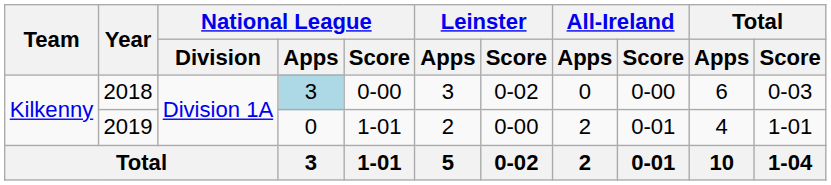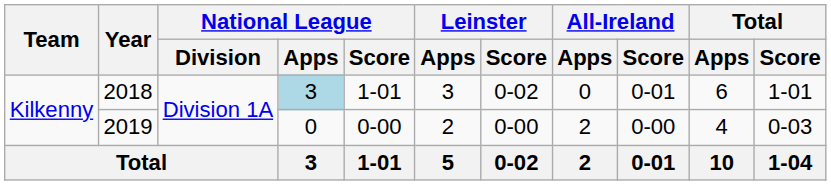2018 | National League / Score: 0-00 -> 1-01
2018 | All-Ireland / Score: 0-00 -> 0-01
2018 | Total / Score: 0-03 -> 1-01
2019 | National League / Score: 1-01 -> 0-00
2019 | All-Ireland / Score: 0-01 -> 0-00
2019 | Total / Score: 1-01 -> 0-03
